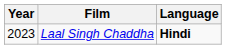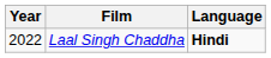Laal Singh Chaddha | Year: 2023 -> 2022
